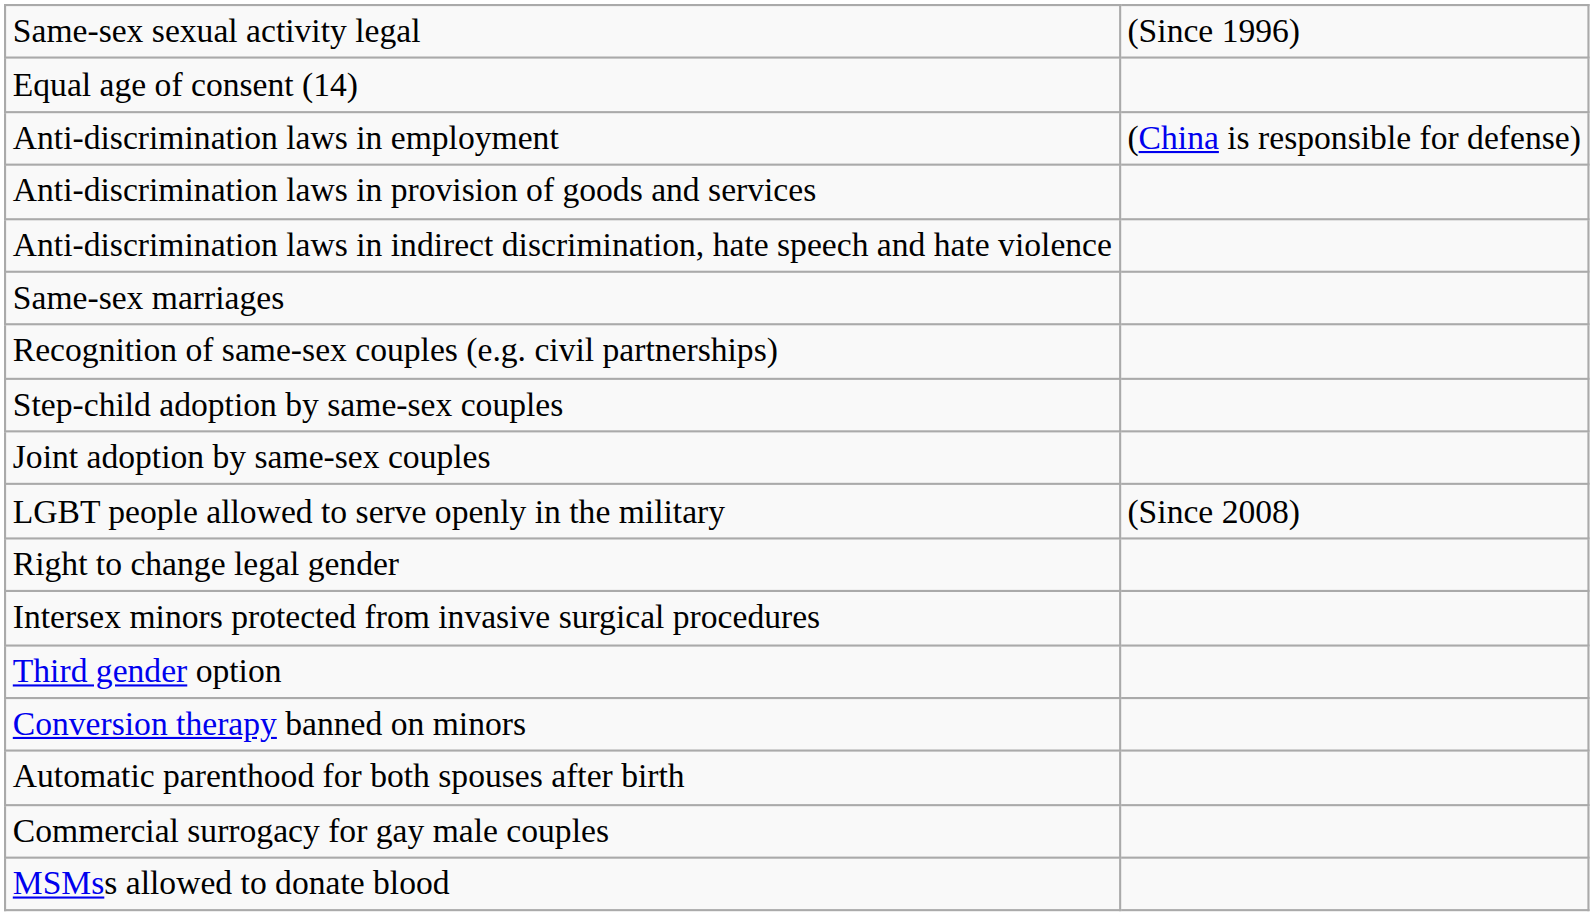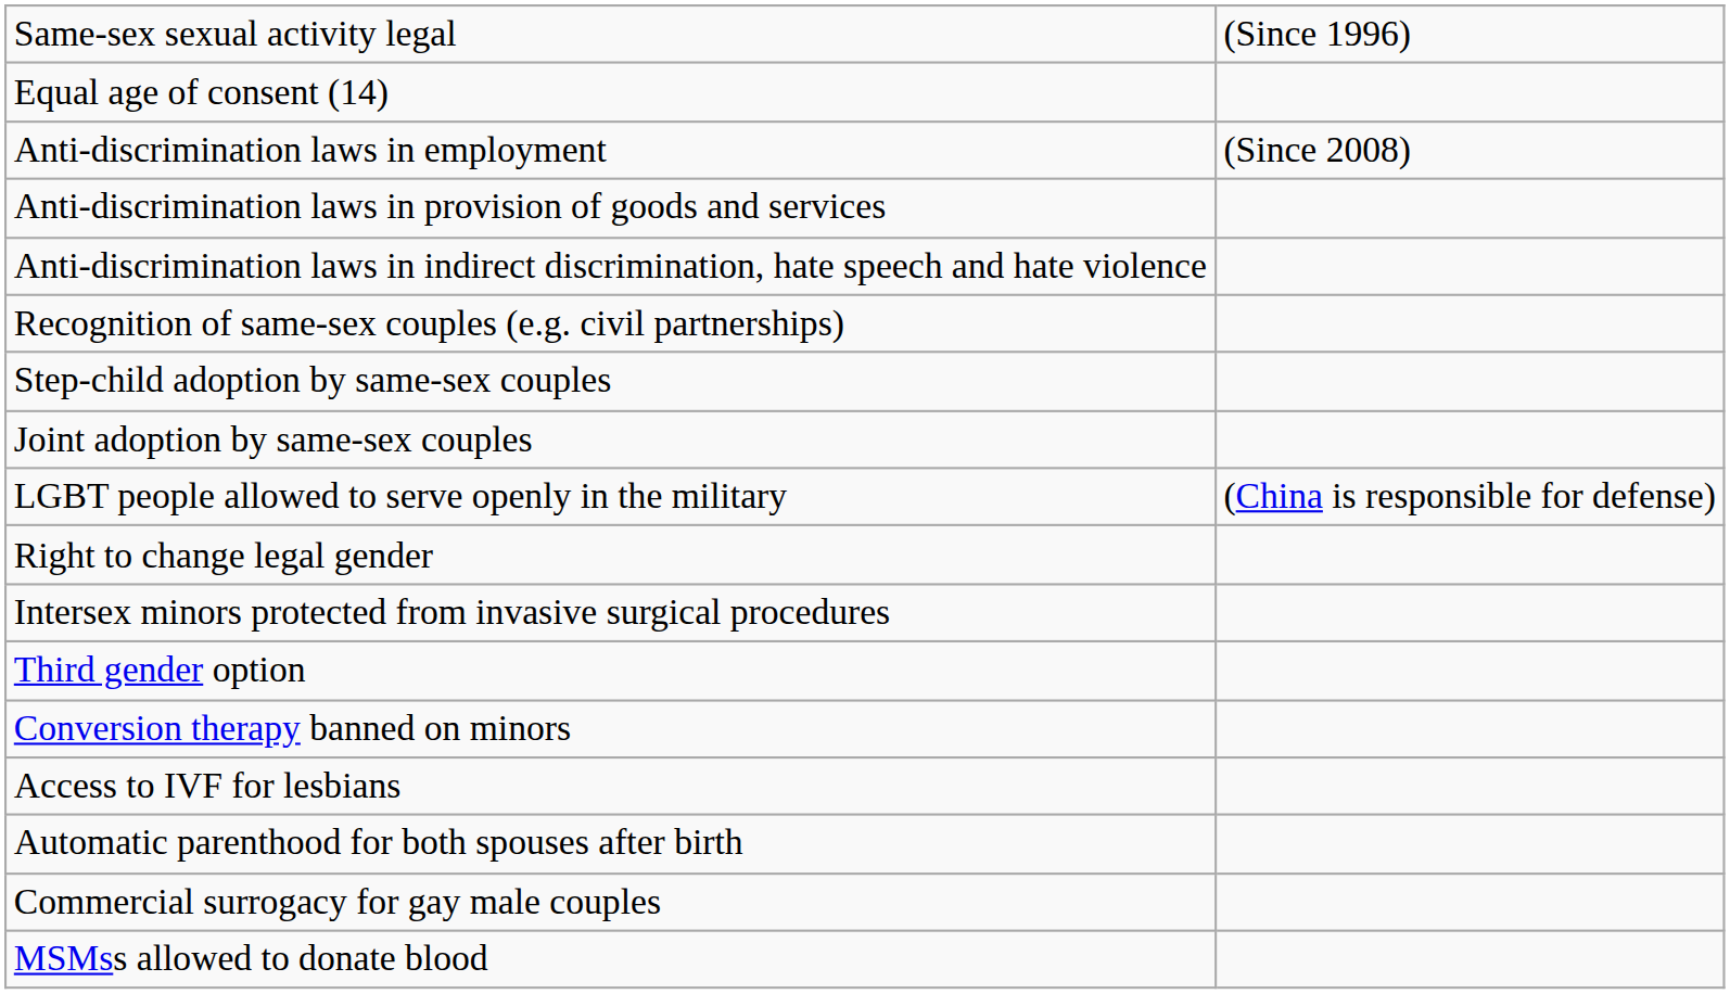Anti-discrimination laws in employment | column 2: (China is responsible for defense) -> (Since 2008)
- row: Same-sex marriages
LGBT people allowed to serve openly in the military | column 2: (Since 2008) -> (China is responsible for defense)
+ row: Access to IVF for lesbians
